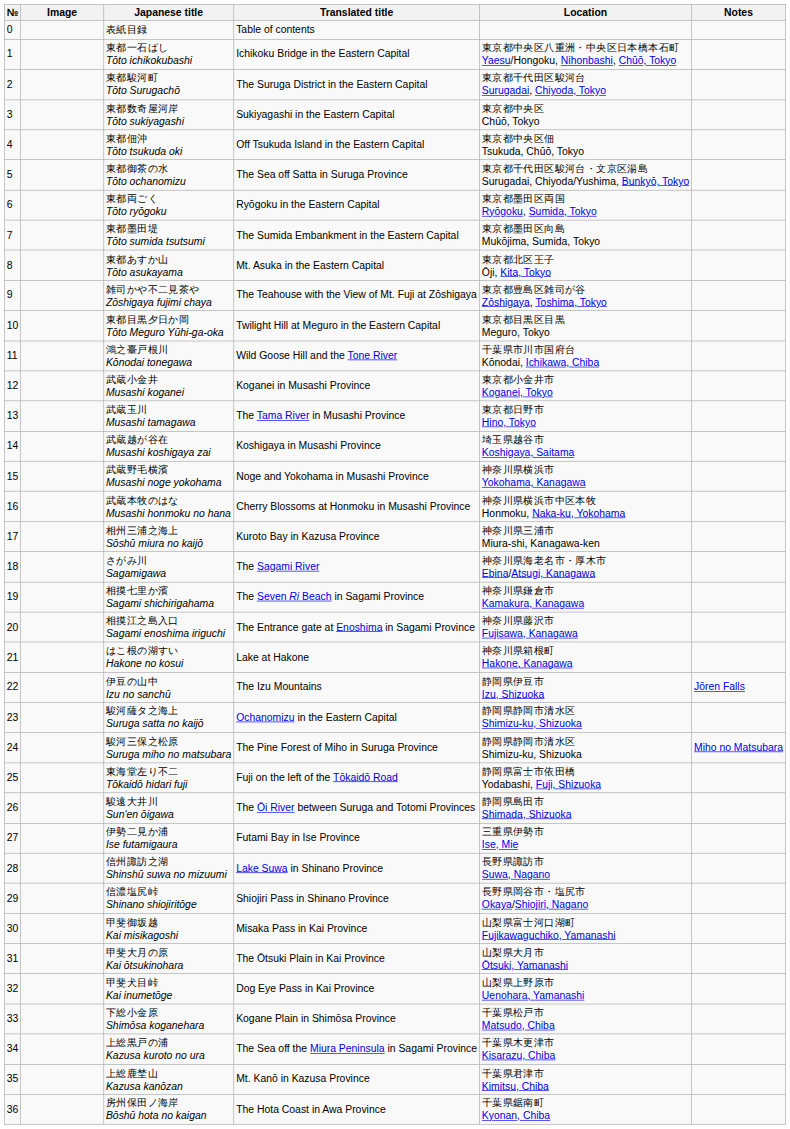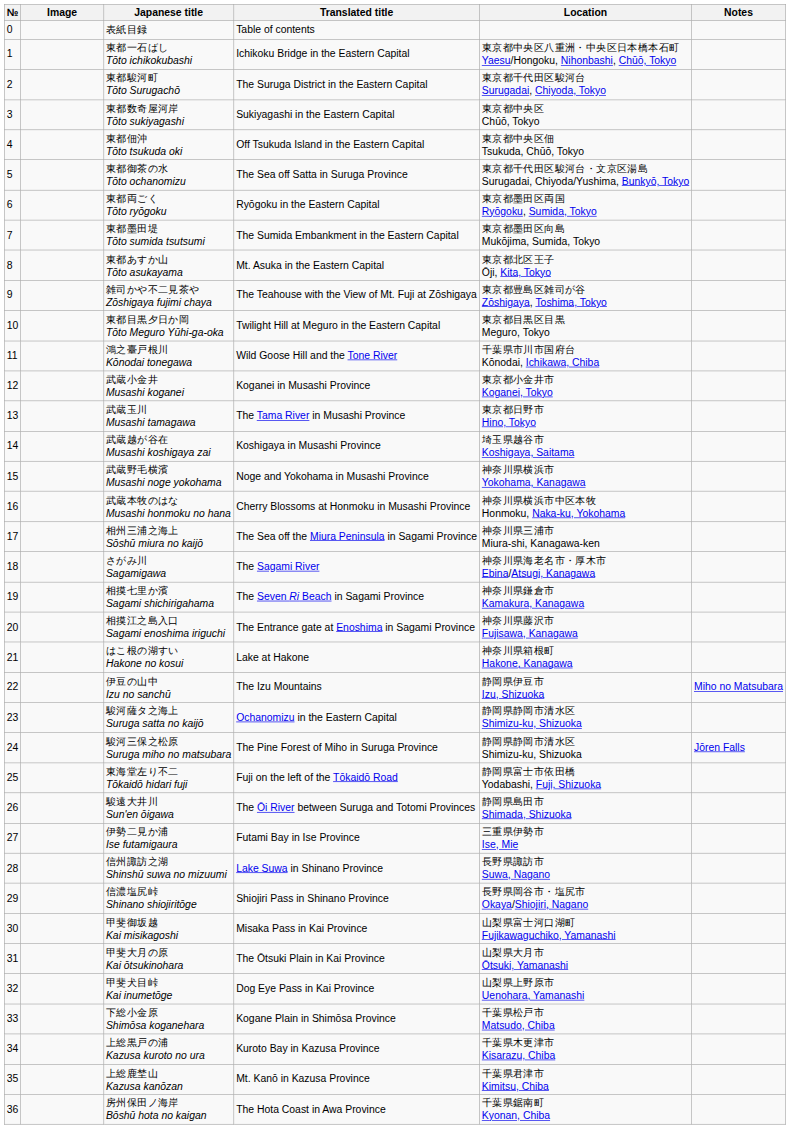相州三浦之海上 Sōshū miura no kaijō | Translated title: Kuroto Bay in Kazusa Province -> The Sea off the Miura Peninsula in Sagami Province
伊豆の山中 Izu no sanchū | Notes: Jōren Falls -> Miho no Matsubara
駿河三保之松原 Suruga miho no matsubara | Notes: Miho no Matsubara -> Jōren Falls
上総黒戸の浦 Kazusa kuroto no ura | Translated title: The Sea off the Miura Peninsula in Sagami Province -> Kuroto Bay in Kazusa Province
